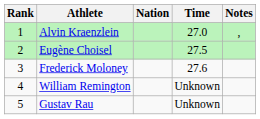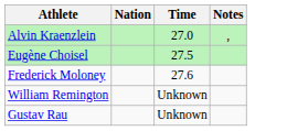- column: Rank | 1 | 2 | 3 | 4 | 5
